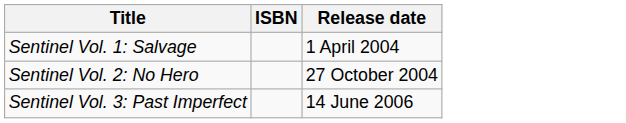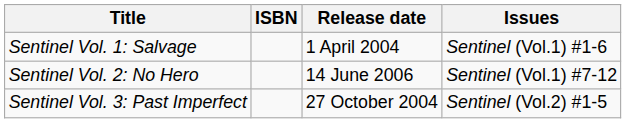+ column: Issues | Sentinel (Vol.1) #1-6 | Sentinel (Vol.1) #7-12 | Sentinel (Vol.2) #1-5
Sentinel Vol. 2: No Hero | Release date: 27 October 2004 -> 14 June 2006
Sentinel Vol. 3: Past Imperfect | Release date: 14 June 2006 -> 27 October 2004
